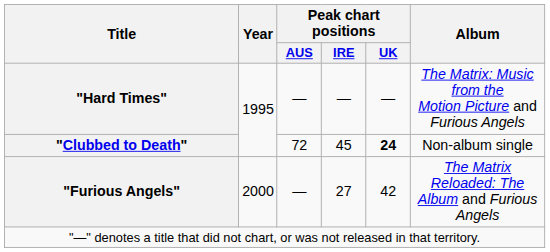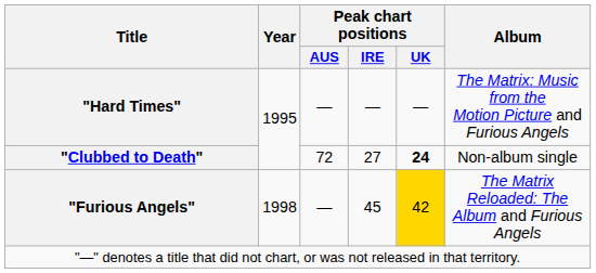"Clubbed to Death" | Peak chart positions / IRE: 45 -> 27
"Furious Angels" | Year: 2000 -> 1998
"Furious Angels" | Peak chart positions / IRE: 27 -> 45
"Furious Angels" | Peak chart positions / UK: no background -> gold background
